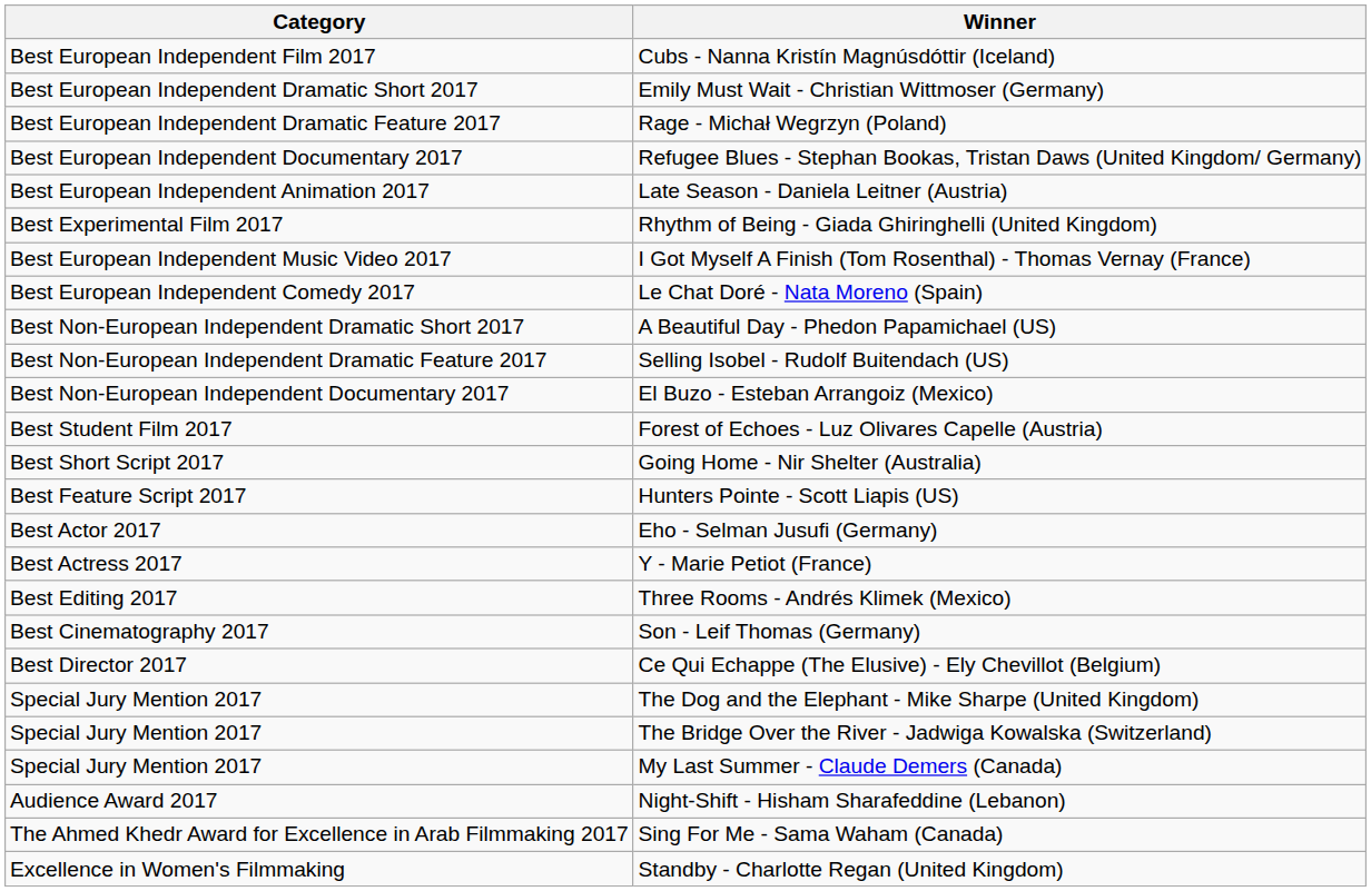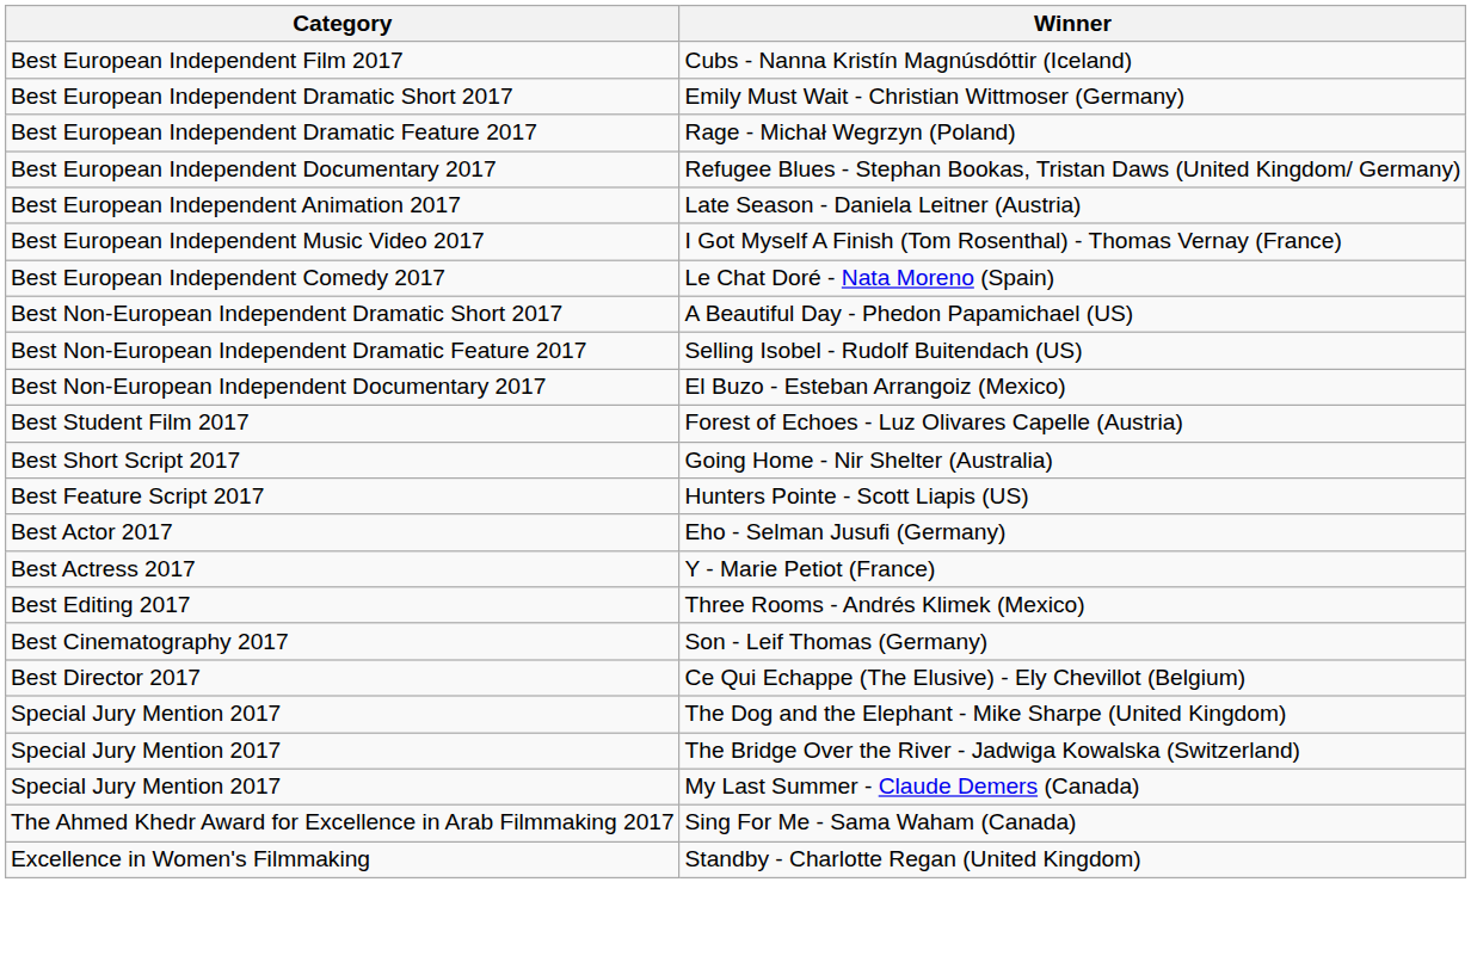- row: Best Experimental Film 2017 | Rhythm of Being - Giada Ghiringhelli (United Kingdom)
- row: Audience Award 2017 | Night-Shift - Hisham Sharafeddine (Lebanon)
